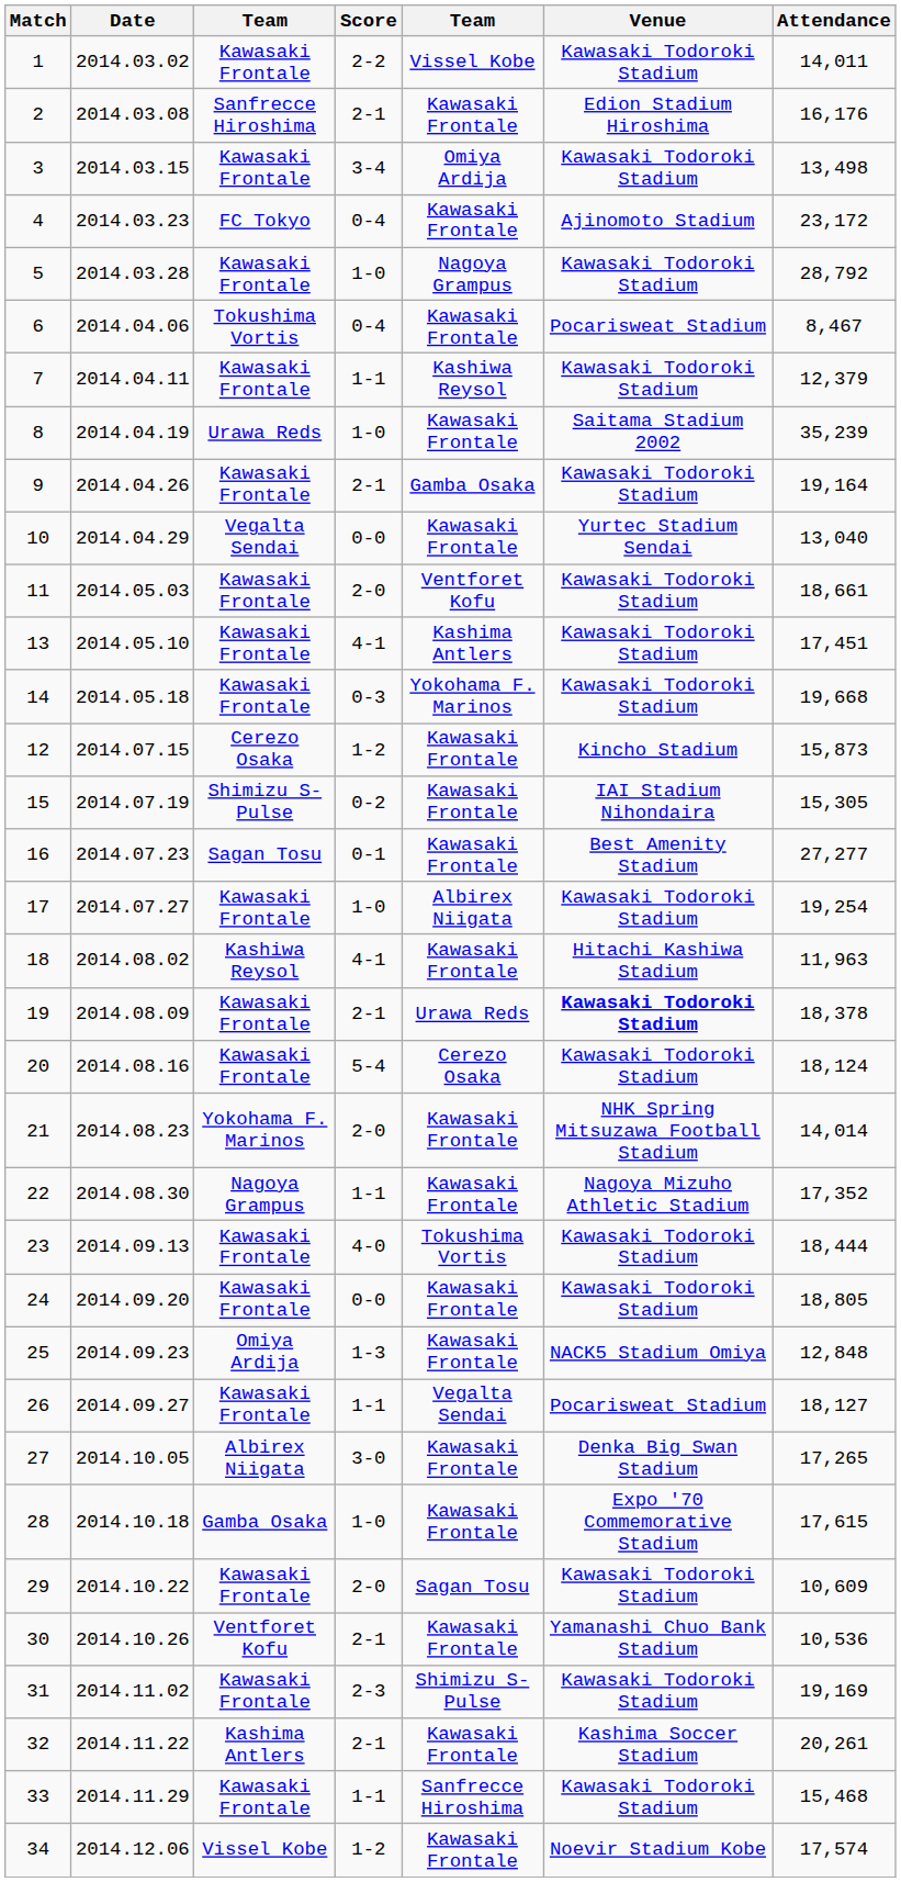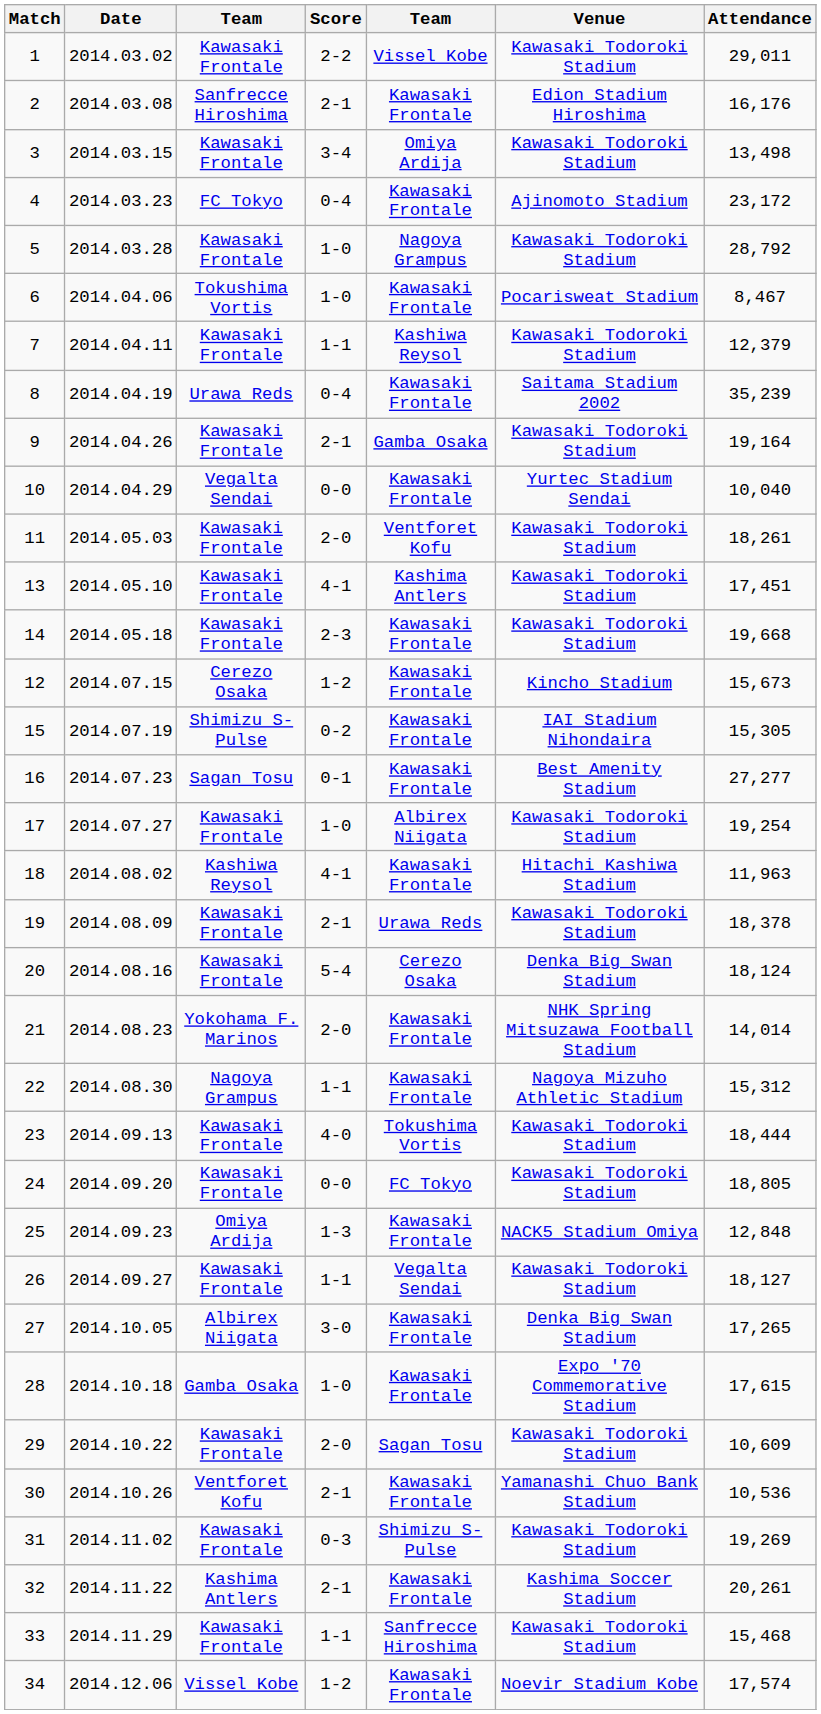1 | Attendance: 14,011 -> 29,011
6 | Score: 0-4 -> 1-0
8 | Score: 1-0 -> 0-4
10 | Attendance: 13,040 -> 10,040
11 | Attendance: 18,661 -> 18,261
14 | Score: 0-3 -> 2-3
14 | column 5: Yokohama F. Marinos -> Kawasaki Frontale
12 | Attendance: 15,873 -> 15,673
19 | Venue: bold -> normal
20 | Venue: Kawasaki Todoroki Stadium -> Denka Big Swan Stadium
22 | Attendance: 17,352 -> 15,312
24 | column 5: Kawasaki Frontale -> FC Tokyo
26 | Venue: Pocarisweat Stadium -> Kawasaki Todoroki Stadium
31 | Score: 2-3 -> 0-3
31 | Attendance: 19,169 -> 19,269
